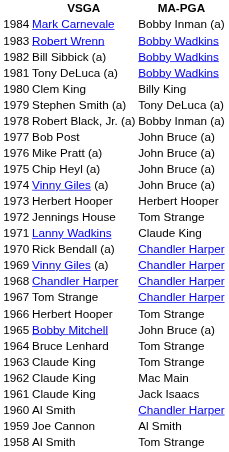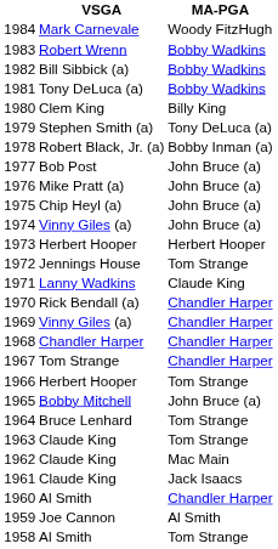1984 | MA-PGA: Bobby Inman (a) -> Woody FitzHugh
